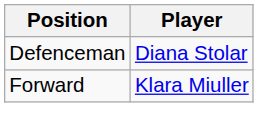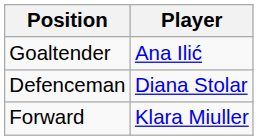+ row: Goaltender | Ana Ilić
